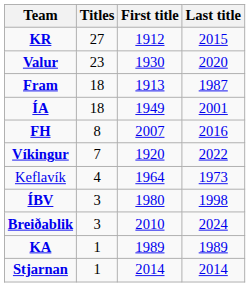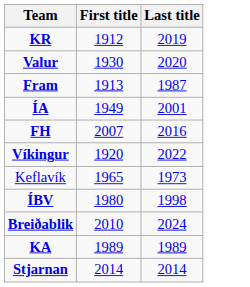- column: Titles | 27 | 23 | 18 | 18 | 8 | 7 | 4 | 3 | 3 | 1 | 1
KR | Last title: 2015 -> 2019
Keflavík | First title: 1964 -> 1965
